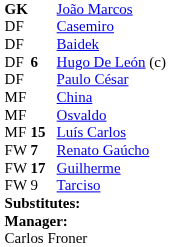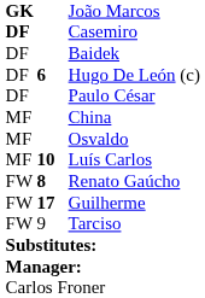Casemiro | column 1: normal -> bold
Luís Carlos | column 2: 15 -> 10
Renato Gaúcho | column 2: 7 -> 8
